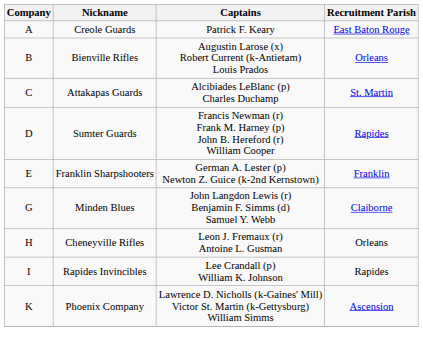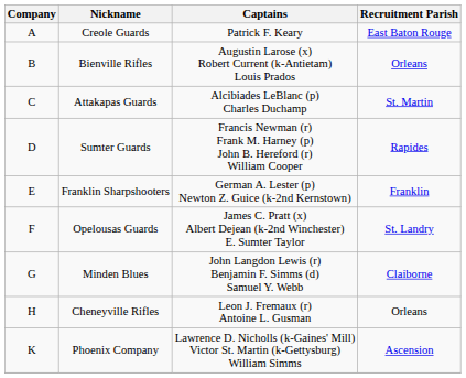+ row: F | Opelousas Guards | James C. Pratt (x) Albert Dejean (k-2nd Winchester) E. Sumter Taylor | St. Landry
- row: I | Rapides Invincibles | Lee Crandall (p) William K. Johnson | Rapides
